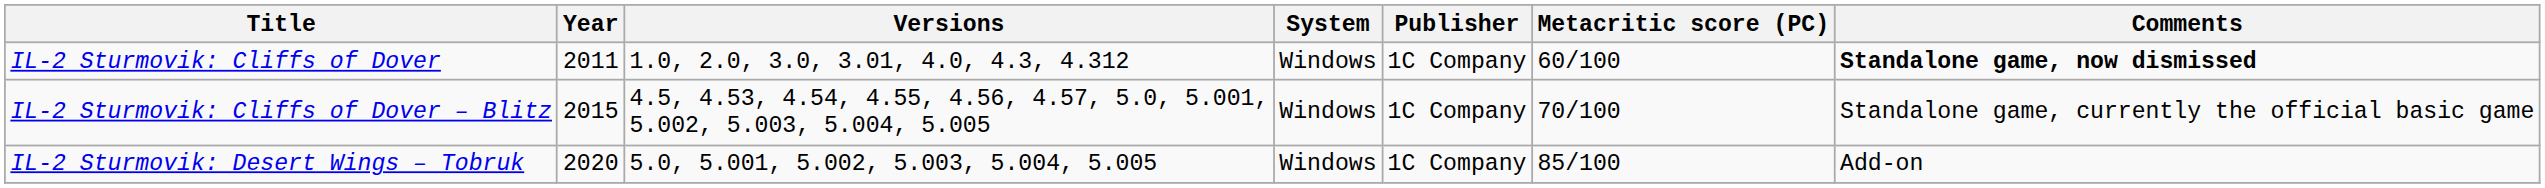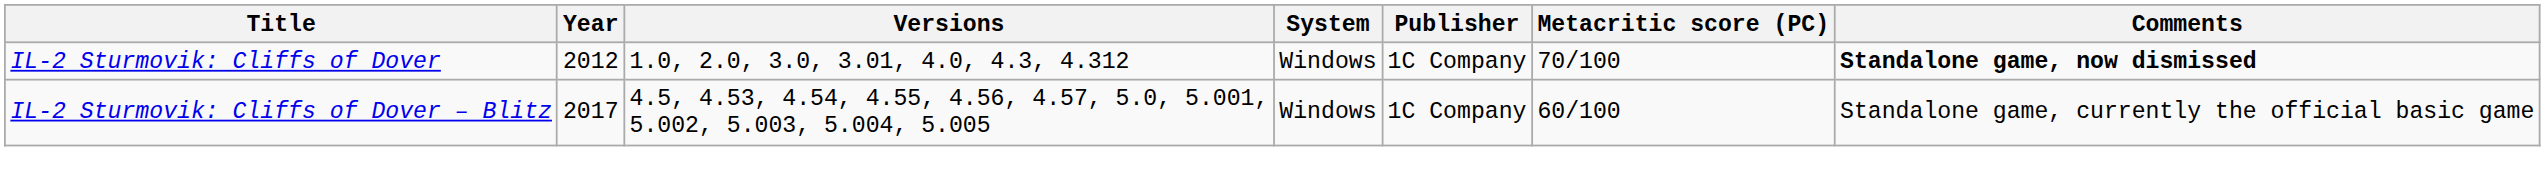IL-2 Sturmovik: Cliffs of Dover | Year: 2011 -> 2012
IL-2 Sturmovik: Cliffs of Dover | Metacritic score (PC): 60/100 -> 70/100
IL-2 Sturmovik: Cliffs of Dover – Blitz | Year: 2015 -> 2017
IL-2 Sturmovik: Cliffs of Dover – Blitz | Metacritic score (PC): 70/100 -> 60/100
- row: IL-2 Sturmovik: Desert Wings – Tobruk | 2020 | 5.0, 5.001, 5.002, 5.003, 5.004, 5.005 | Windows | 1C Company | 85/100 | Add-on
